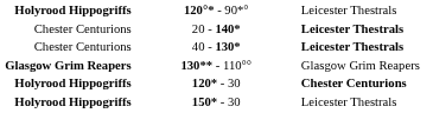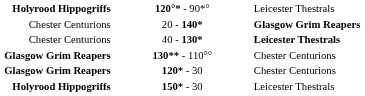20 - 140* | column 3: Leicester Thestrals -> Glasgow Grim Reapers
130** - 110°° | column 3: Glasgow Grim Reapers -> Chester Centurions
120* - 30 | column 1: Holyrood Hippogriffs -> Glasgow Grim Reapers
120* - 30 | column 3: bold -> normal
